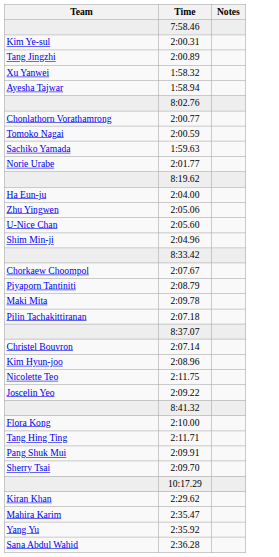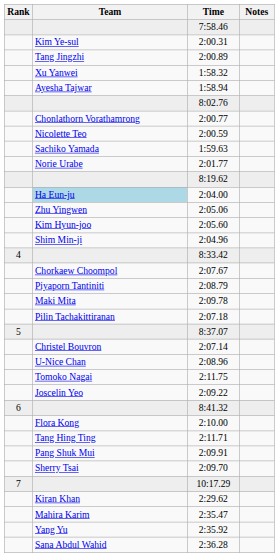+ column: Rank | 4 | 5 | 6 | 7
2:00.59 | Team: Tomoko Nagai -> Nicolette Teo
2:04.00 | Team: no background -> lightblue background
2:05.60 | Team: U-Nice Chan -> Kim Hyun-joo
2:08.96 | Team: Kim Hyun-joo -> U-Nice Chan
2:11.75 | Team: Nicolette Teo -> Tomoko Nagai
